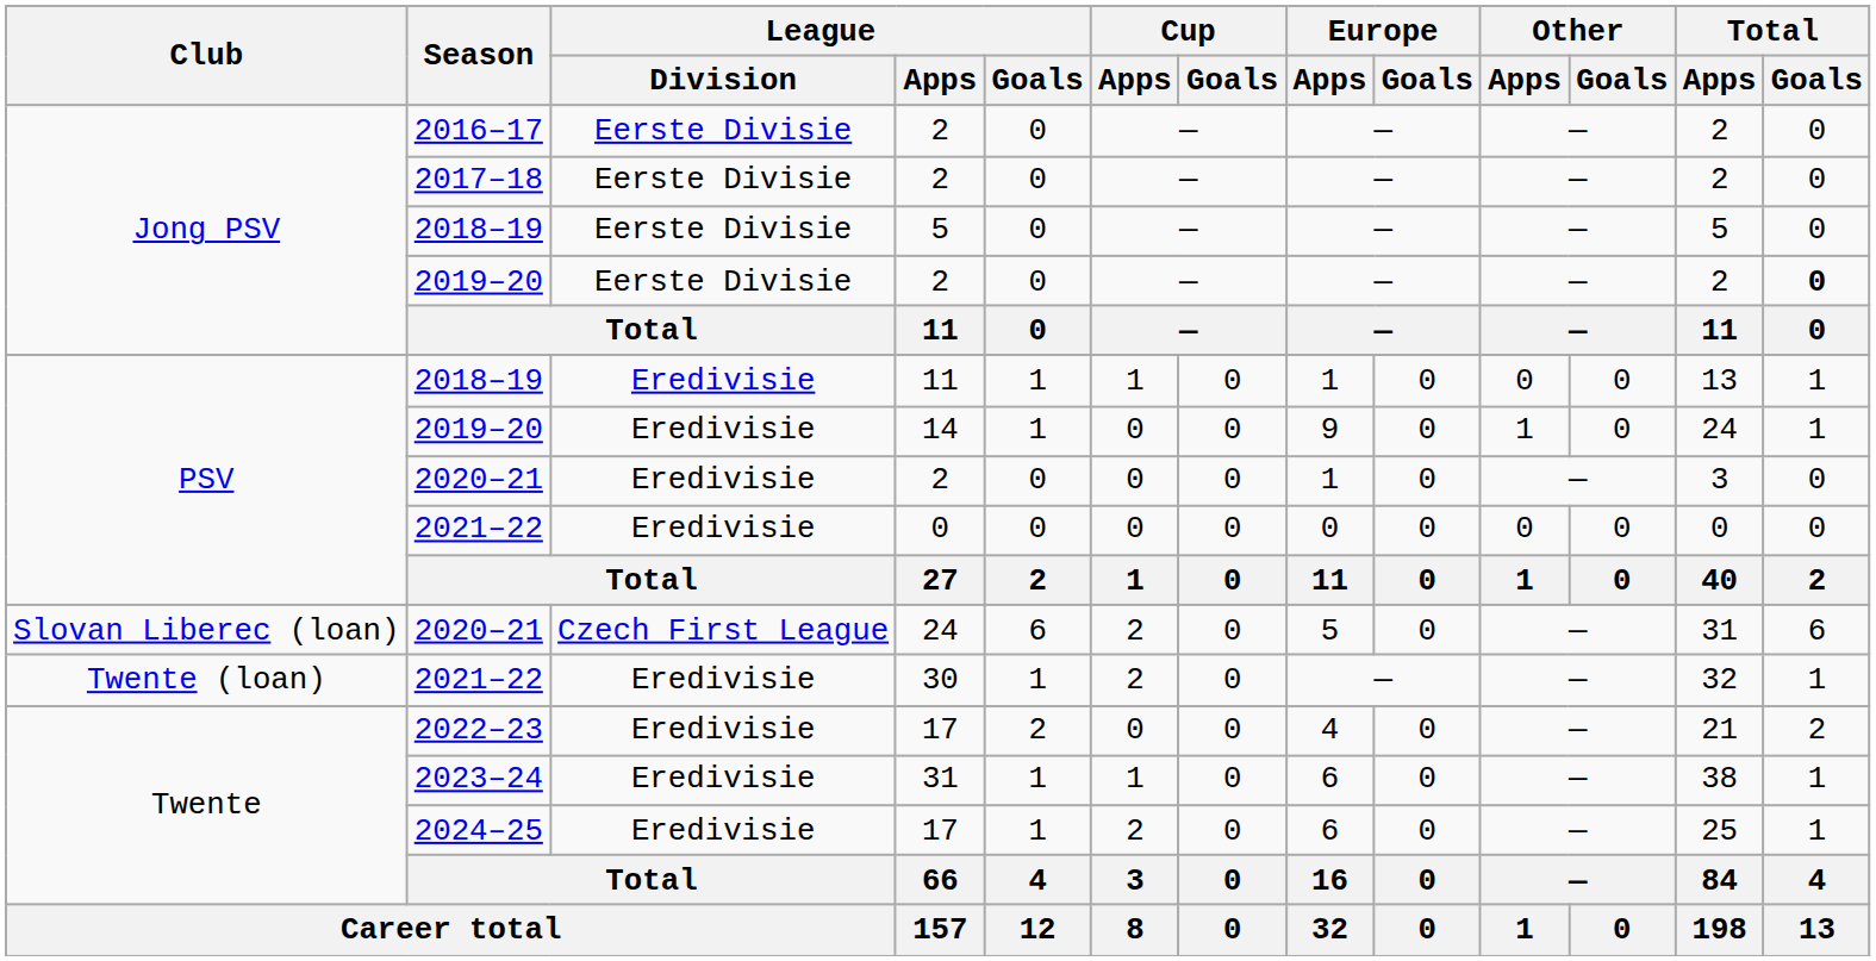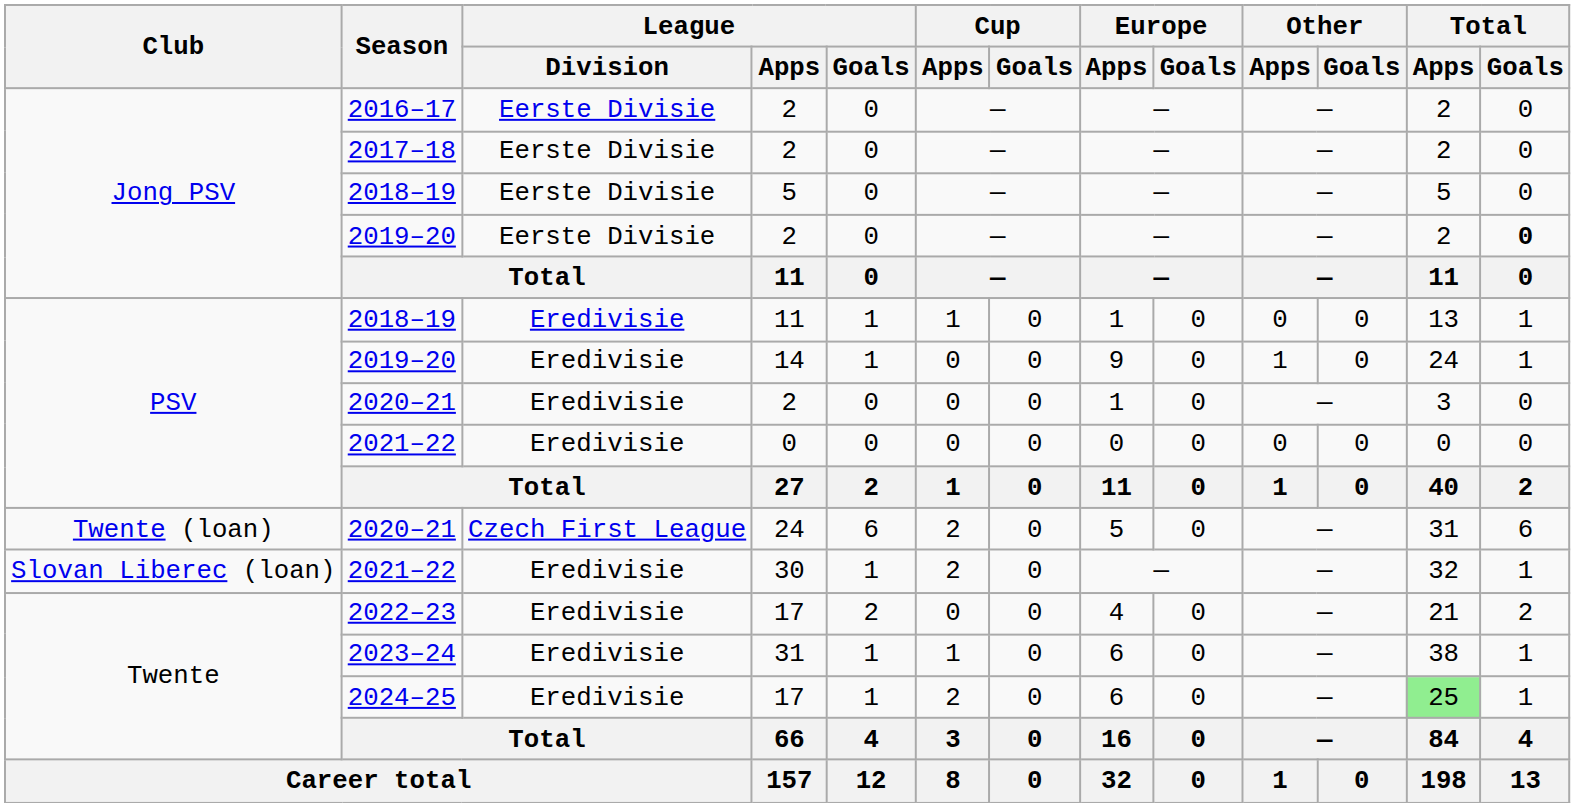2020–21 / 24 | Club: Slovan Liberec (loan) -> Twente (loan)
2021–22 / 30 | Club: Twente (loan) -> Slovan Liberec (loan)
2024–25 | Total / Apps: no background -> lightgreen background
